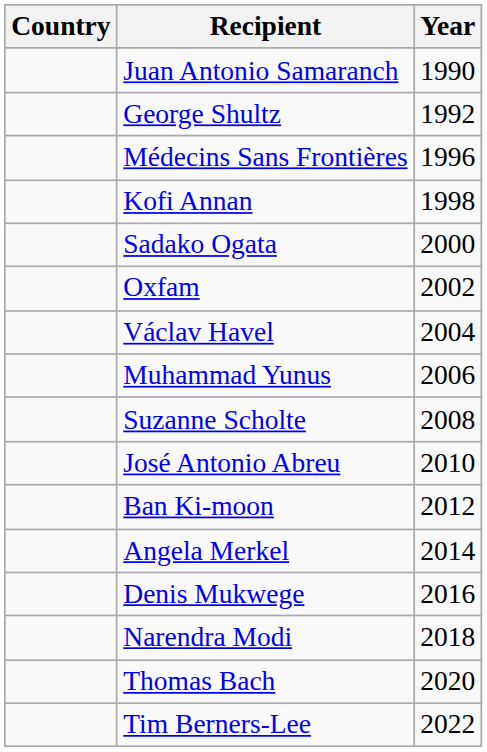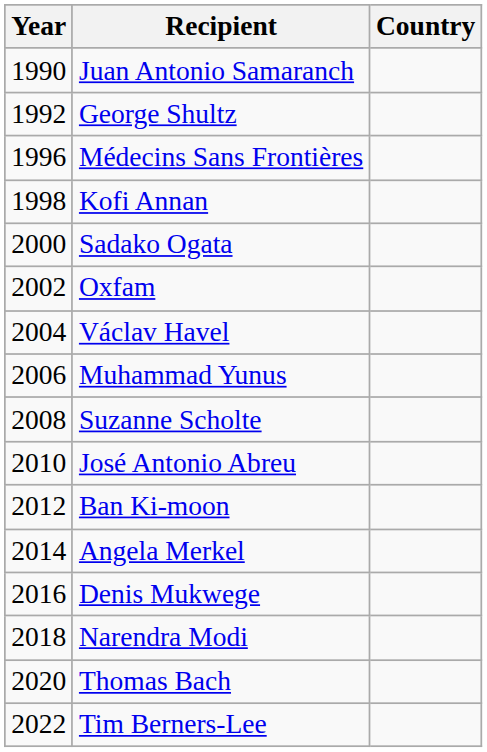columns swapped: Year <-> Country
